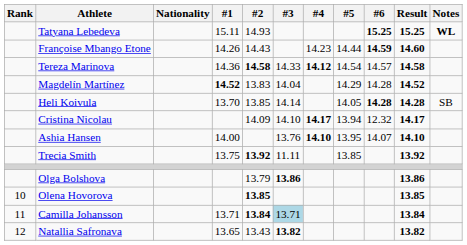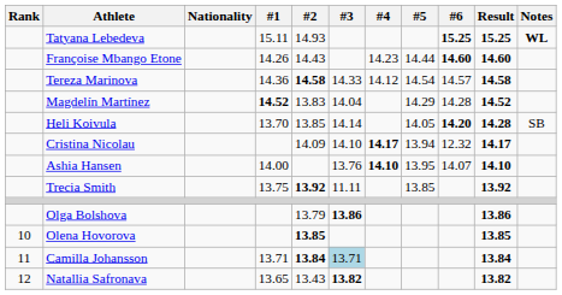Françoise Mbango Etone | #6: 14.59 -> 14.60
Tereza Marinova | #4: bold -> normal
Heli Koivula | #6: 14.28 -> 14.20
